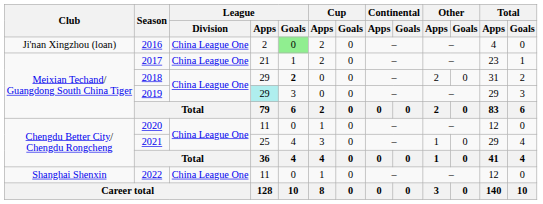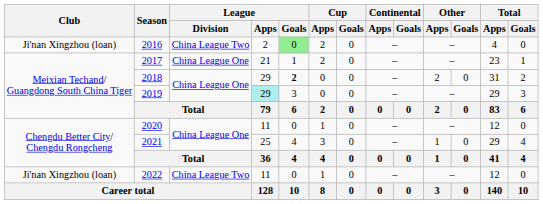2016 | League / Division: China League One -> China League Two
2022 | Club: Shanghai Shenxin -> Ji'nan Xingzhou (loan)
2022 | League / Division: China League One -> China League Two
